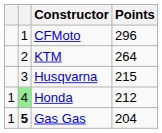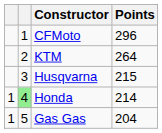Honda | Points: 212 -> 214
Gas Gas | column 2: bold -> normal
